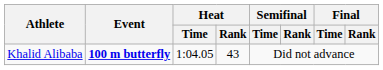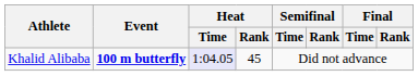Khalid Alibaba | Heat / Time: no background -> lavender background
Khalid Alibaba | Heat / Rank: 43 -> 45
